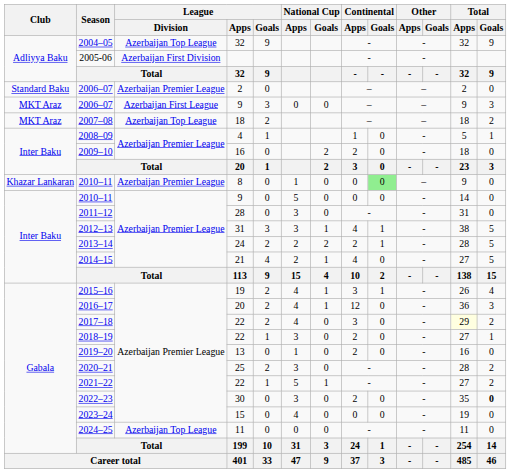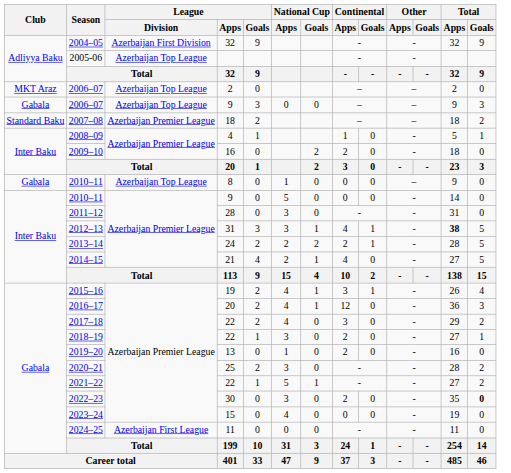2004–05 | League / Division: Azerbaijan Top League -> Azerbaijan First Division
2005-06 | League / Division: Azerbaijan First Division -> Azerbaijan Top League
2006–07 / 2 | Club: Standard Baku -> MKT Araz
2006–07 / 2 | League / Division: Azerbaijan Premier League -> Azerbaijan Top League
2006–07 / 9 | Club: MKT Araz -> Gabala
2006–07 / 9 | League / Division: Azerbaijan First League -> Azerbaijan Top League
2007–08 | Club: MKT Araz -> Standard Baku
2007–08 | League / Division: Azerbaijan Top League -> Azerbaijan Premier League
2010–11 / 8 | Club: Khazar Lankaran -> Gabala
2010–11 / 8 | League / Division: Azerbaijan Premier League -> Azerbaijan Top League
2010–11 / 8 | Continental / Goals: lightgreen background -> no background
2012–13 | Total / Apps: normal -> bold
2017–18 | Total / Apps: lightyellow background -> no background
2024–25 | League / Division: Azerbaijan Top League -> Azerbaijan First League
